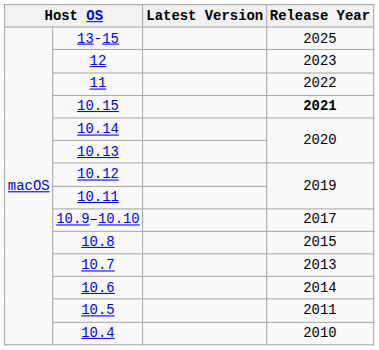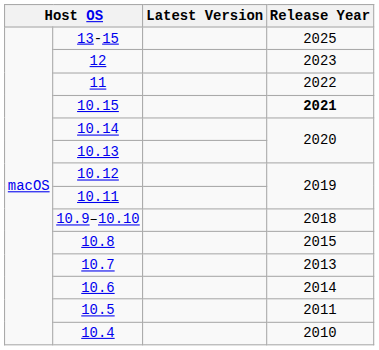10.9–10.10 | Release Year: 2017 -> 2018
